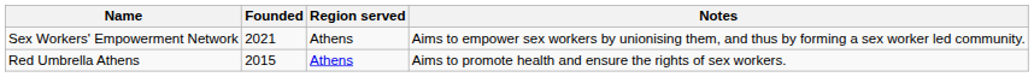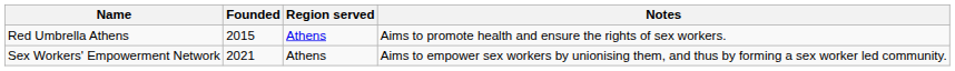rows swapped: Red Umbrella Athens <-> Sex Workers' Empowerment Network
